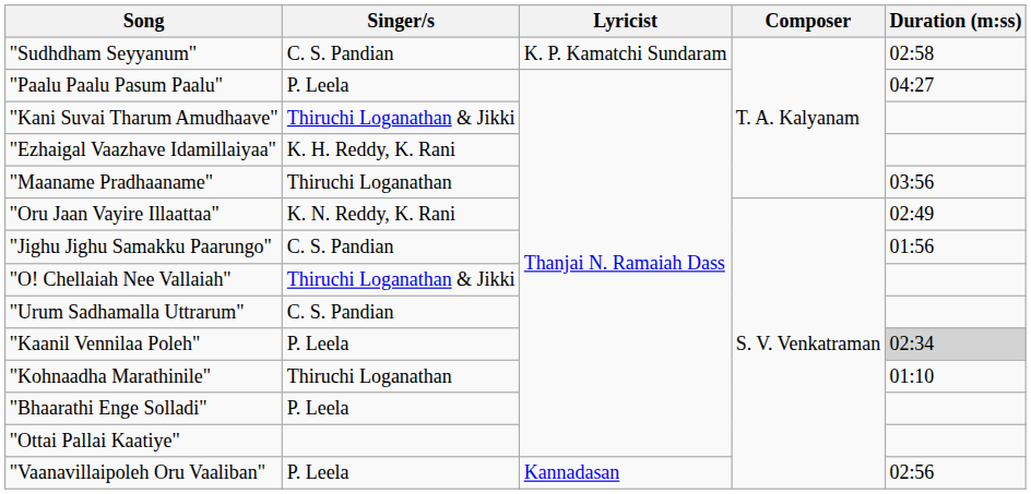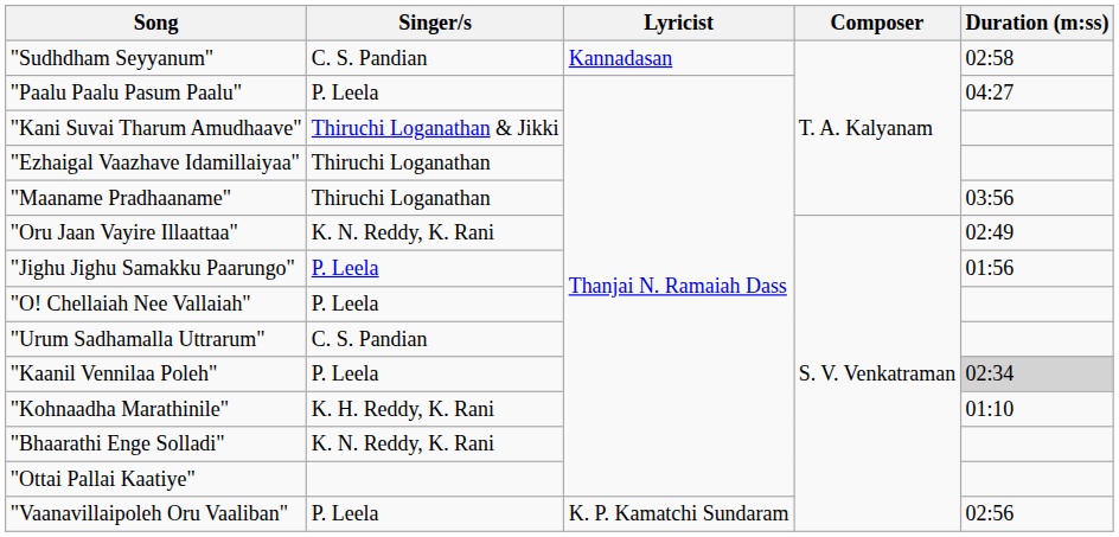"Sudhdham Seyyanum" | Lyricist: K. P. Kamatchi Sundaram -> Kannadasan
"Ezhaigal Vaazhave Idamillaiyaa" | Singer/s: K. H. Reddy, K. Rani -> Thiruchi Loganathan
"Jighu Jighu Samakku Paarungo" | Singer/s: C. S. Pandian -> P. Leela
"O! Chellaiah Nee Vallaiah" | Singer/s: Thiruchi Loganathan & Jikki -> P. Leela
"Kohnaadha Marathinile" | Singer/s: Thiruchi Loganathan -> K. H. Reddy, K. Rani
"Bhaarathi Enge Solladi" | Singer/s: P. Leela -> K. N. Reddy, K. Rani
"Vaanavillaipoleh Oru Vaaliban" | Lyricist: Kannadasan -> K. P. Kamatchi Sundaram
